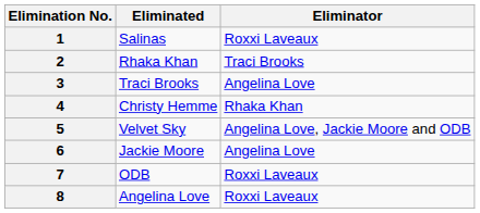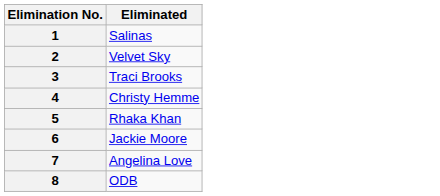- column: Eliminator | Roxxi Laveaux | Traci Brooks | Angelina Love | Rhaka Khan | Angelina Love, Jackie Moore and ODB | Angelina Love | Roxxi Laveaux | Roxxi Laveaux
2 | Eliminated: Rhaka Khan -> Velvet Sky
5 | Eliminated: Velvet Sky -> Rhaka Khan
7 | Eliminated: ODB -> Angelina Love
8 | Eliminated: Angelina Love -> ODB
